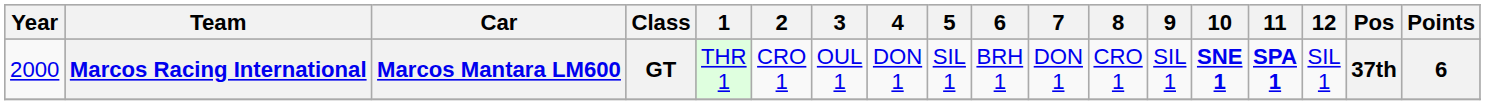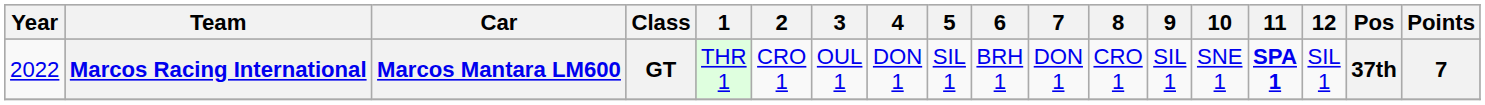Marcos Racing International | Year: 2000 -> 2022
Marcos Racing International | 10: bold -> normal
Marcos Racing International | Points: 6 -> 7
